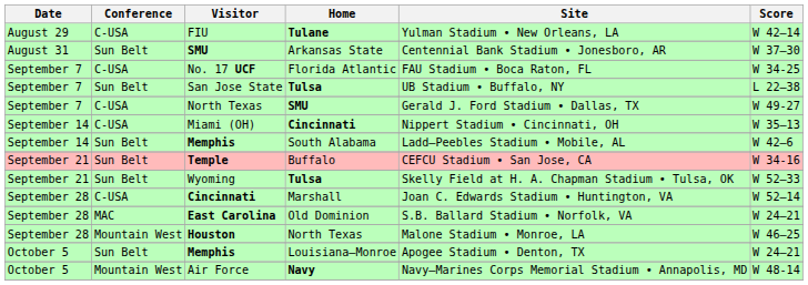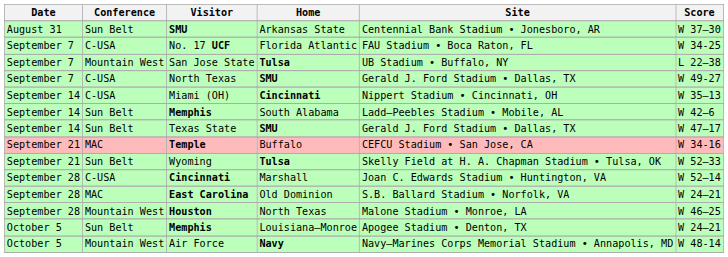- row: August 29 | C-USA | FIU | Tulane | Yulman Stadium • New Orleans, LA | W 42–14
San Jose State | Conference: Sun Belt -> Mountain West
+ row: September 14 | Sun Belt | Texas State | SMU | Gerald J. Ford Stadium • Dallas, TX | W 47–17
Temple | Conference: Sun Belt -> MAC
